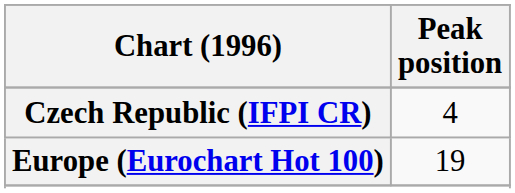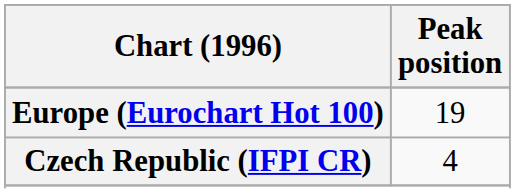rows swapped: Czech Republic (IFPI CR) <-> Europe (Eurochart Hot 100)
